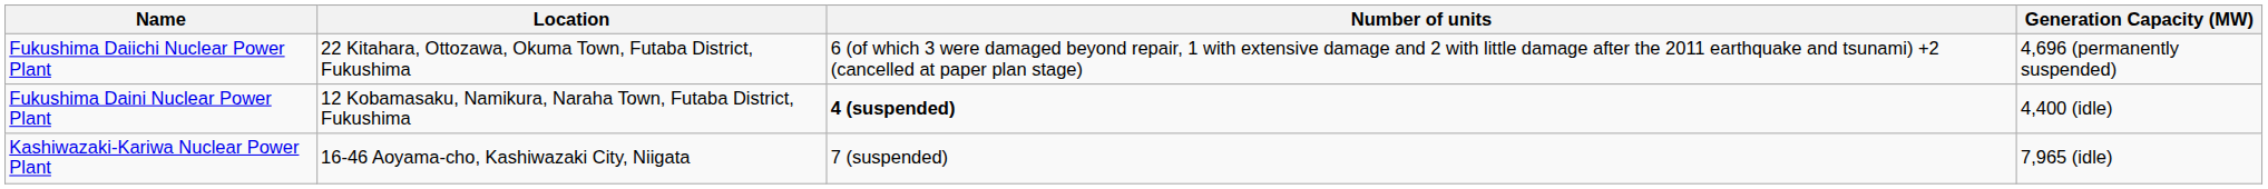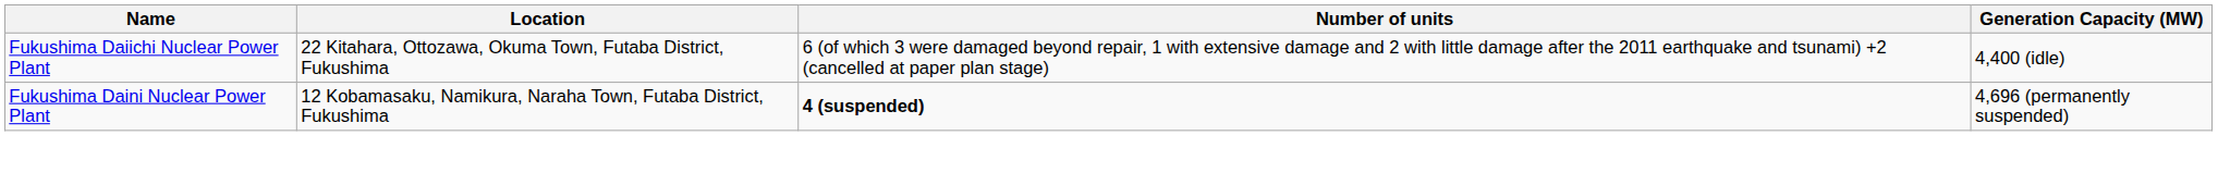Fukushima Daiichi Nuclear Power Plant | Generation Capacity (MW): 4,696 (permanently suspended) -> 4,400 (idle)
Fukushima Daini Nuclear Power Plant | Generation Capacity (MW): 4,400 (idle) -> 4,696 (permanently suspended)
- row: Kashiwazaki-Kariwa Nuclear Power Plant | 16-46 Aoyama-cho, Kashiwazaki City, Niigata | 7 (suspended) | 7,965 (idle)
